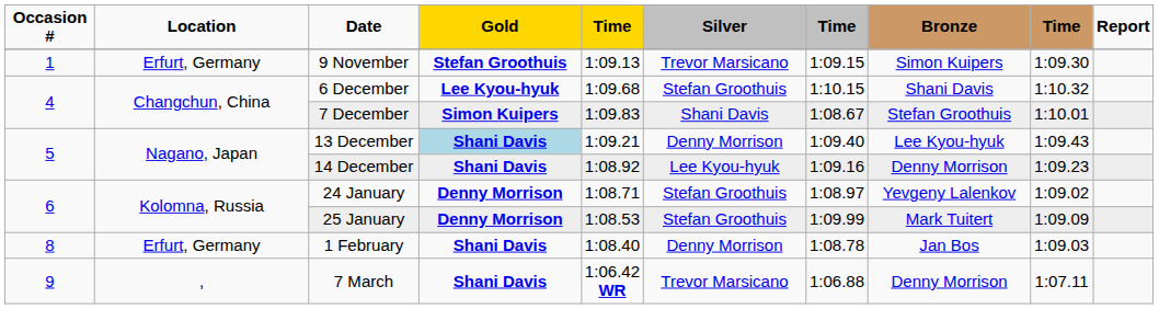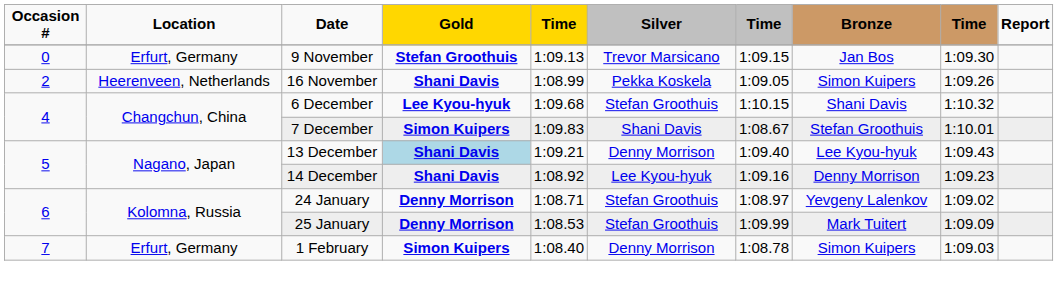9 November | Occasion #: 1 -> 0
9 November | Bronze: Simon Kuipers -> Jan Bos
+ row: 2 | Heerenveen, Netherlands | 16 November | Shani Davis | 1:08.99 | Pekka Koskela | 1:09.05 | Simon Kuipers | 1:09.26
1 February | Occasion #: 8 -> 7
1 February | Gold: Shani Davis -> Simon Kuipers
1 February | Bronze: Jan Bos -> Simon Kuipers
- row: 9 | , | 7 March | Shani Davis | 1:06.42 WR | Trevor Marsicano | 1:06.88 | Denny Morrison | 1:07.11
